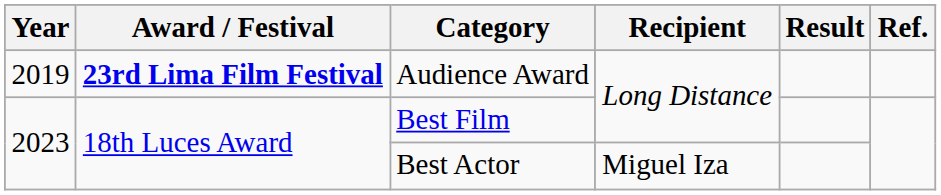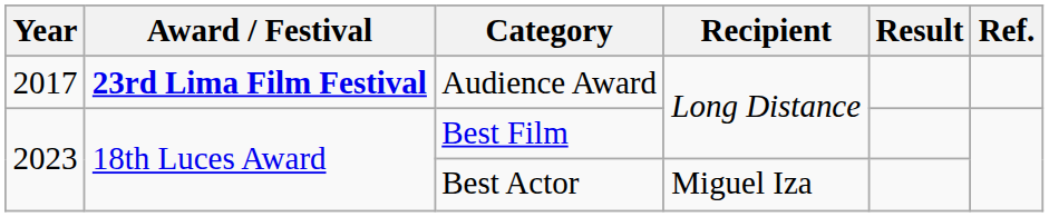Audience Award | Year: 2019 -> 2017
